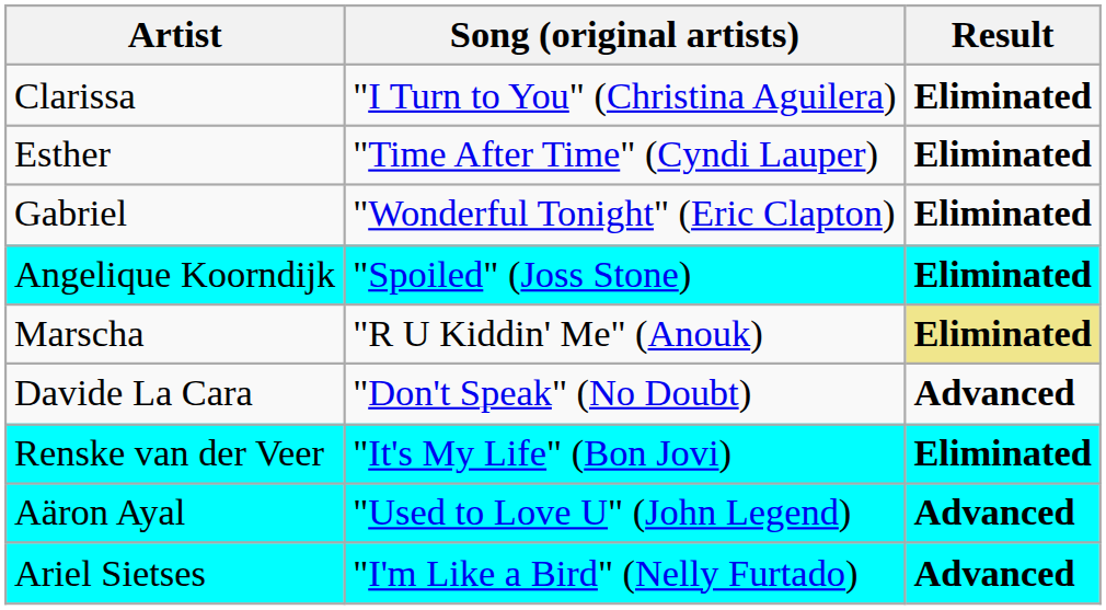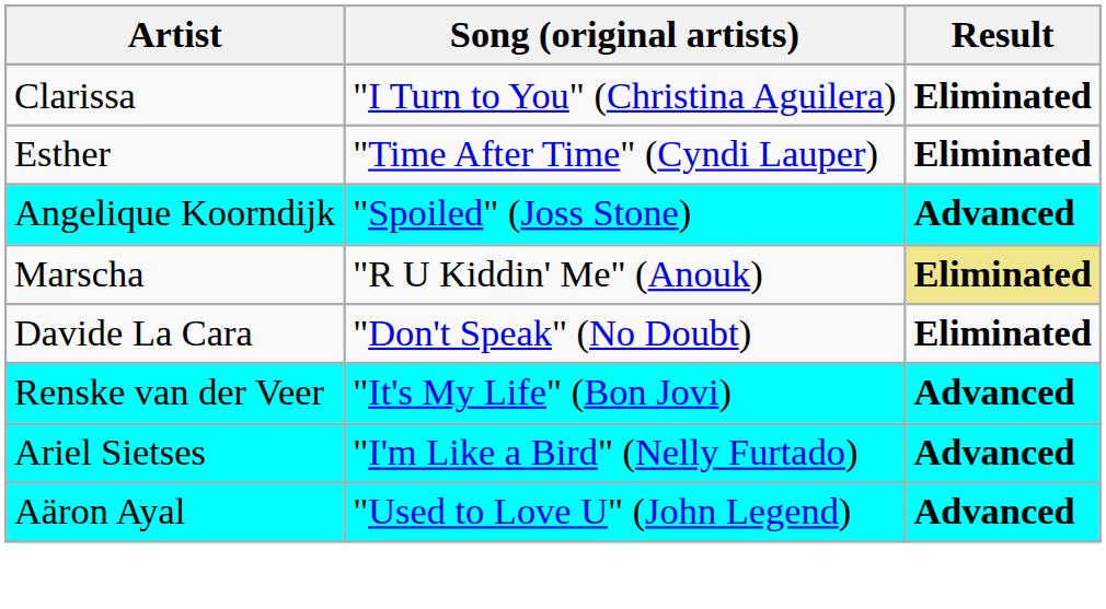- row: Gabriel | "Wonderful Tonight" (Eric Clapton) | Eliminated
Angelique Koorndijk | Result: Eliminated -> Advanced
Davide La Cara | Result: Advanced -> Eliminated
Renske van der Veer | Result: Eliminated -> Advanced
rows swapped: Aäron Ayal <-> Ariel Sietses
